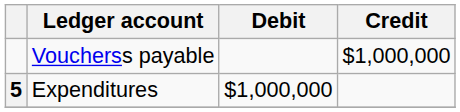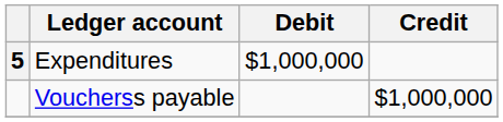rows swapped: Expenditures <-> Voucherss payable
